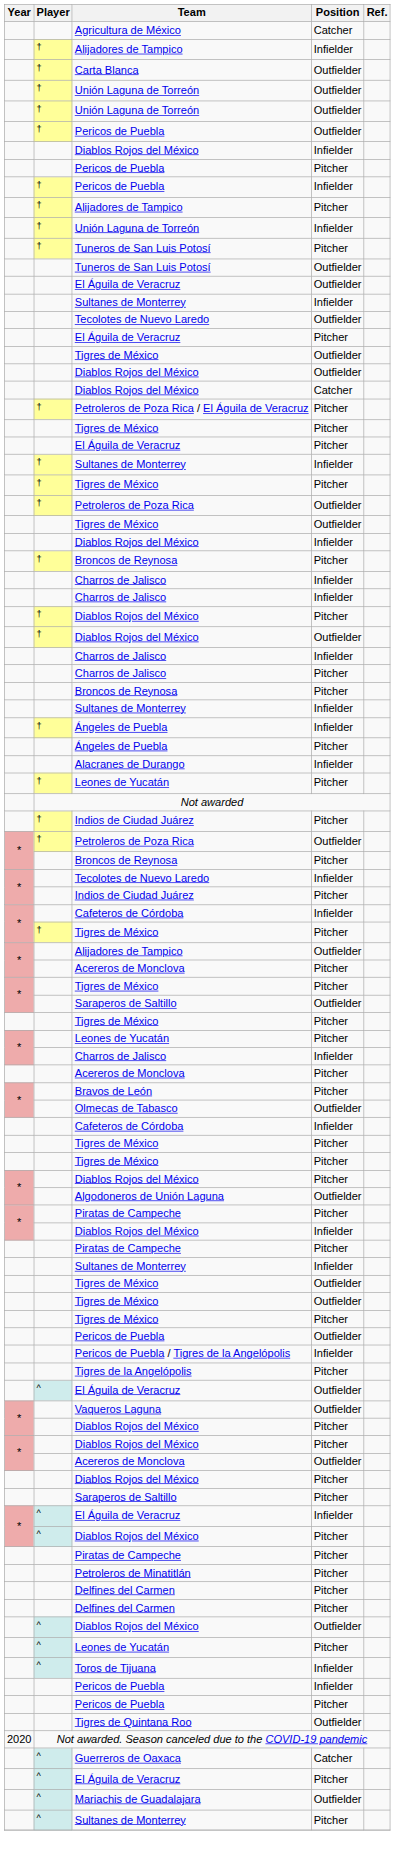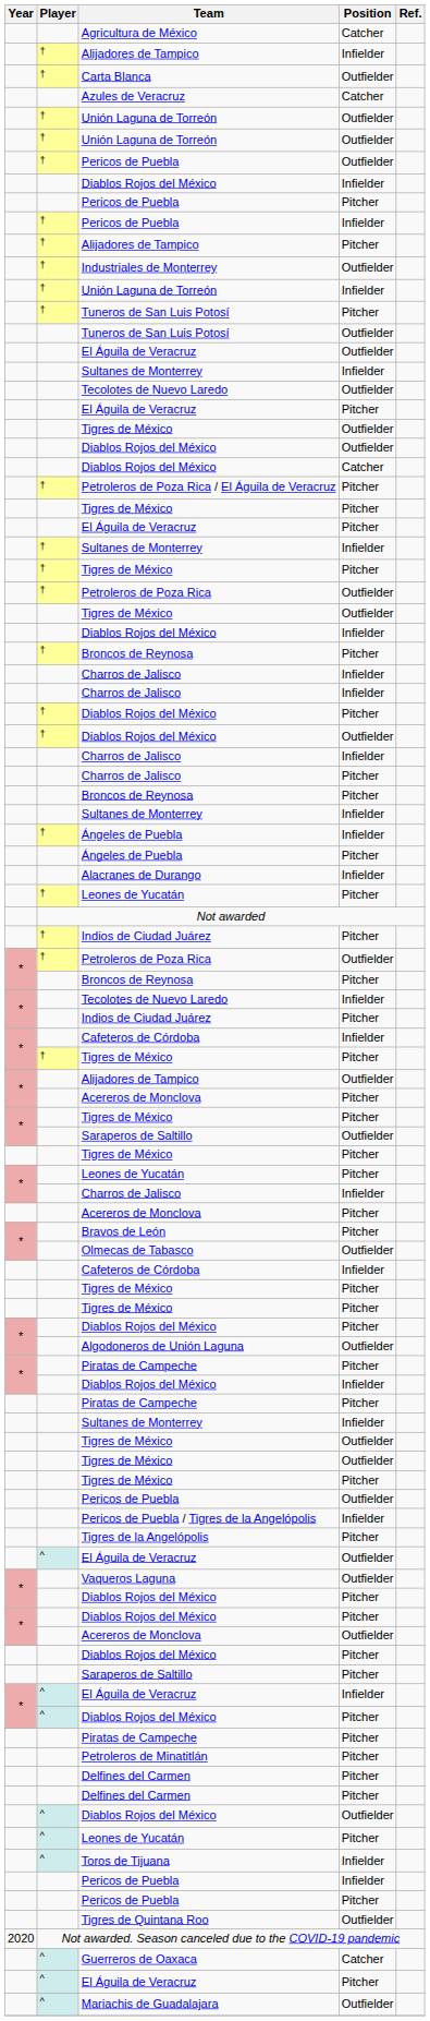+ row: Azules de Veracruz | Catcher
+ row: † | Industriales de Monterrey | Outfielder
- row: ^ | Sultanes de Monterrey | Pitcher
